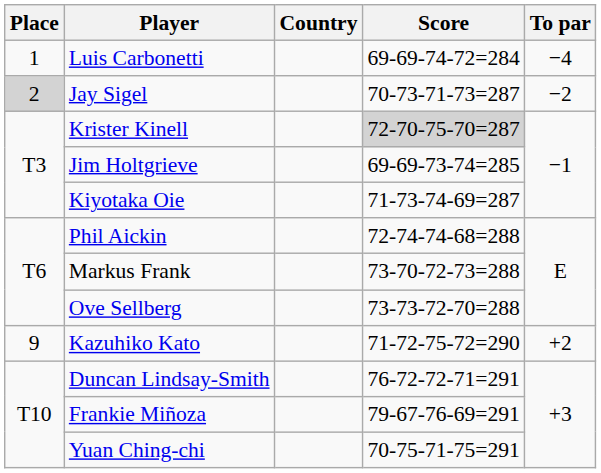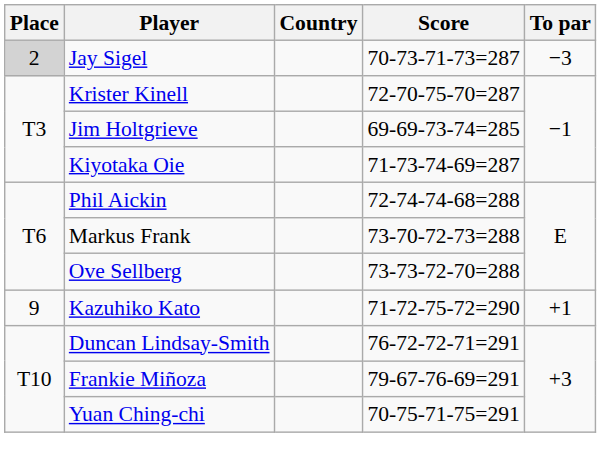- row: 1 | Luis Carbonetti | 69-69-74-72=284 | −4
Jay Sigel | To par: −2 -> −3
Krister Kinell | Score: lightgrey background -> no background
Kazuhiko Kato | To par: +2 -> +1
